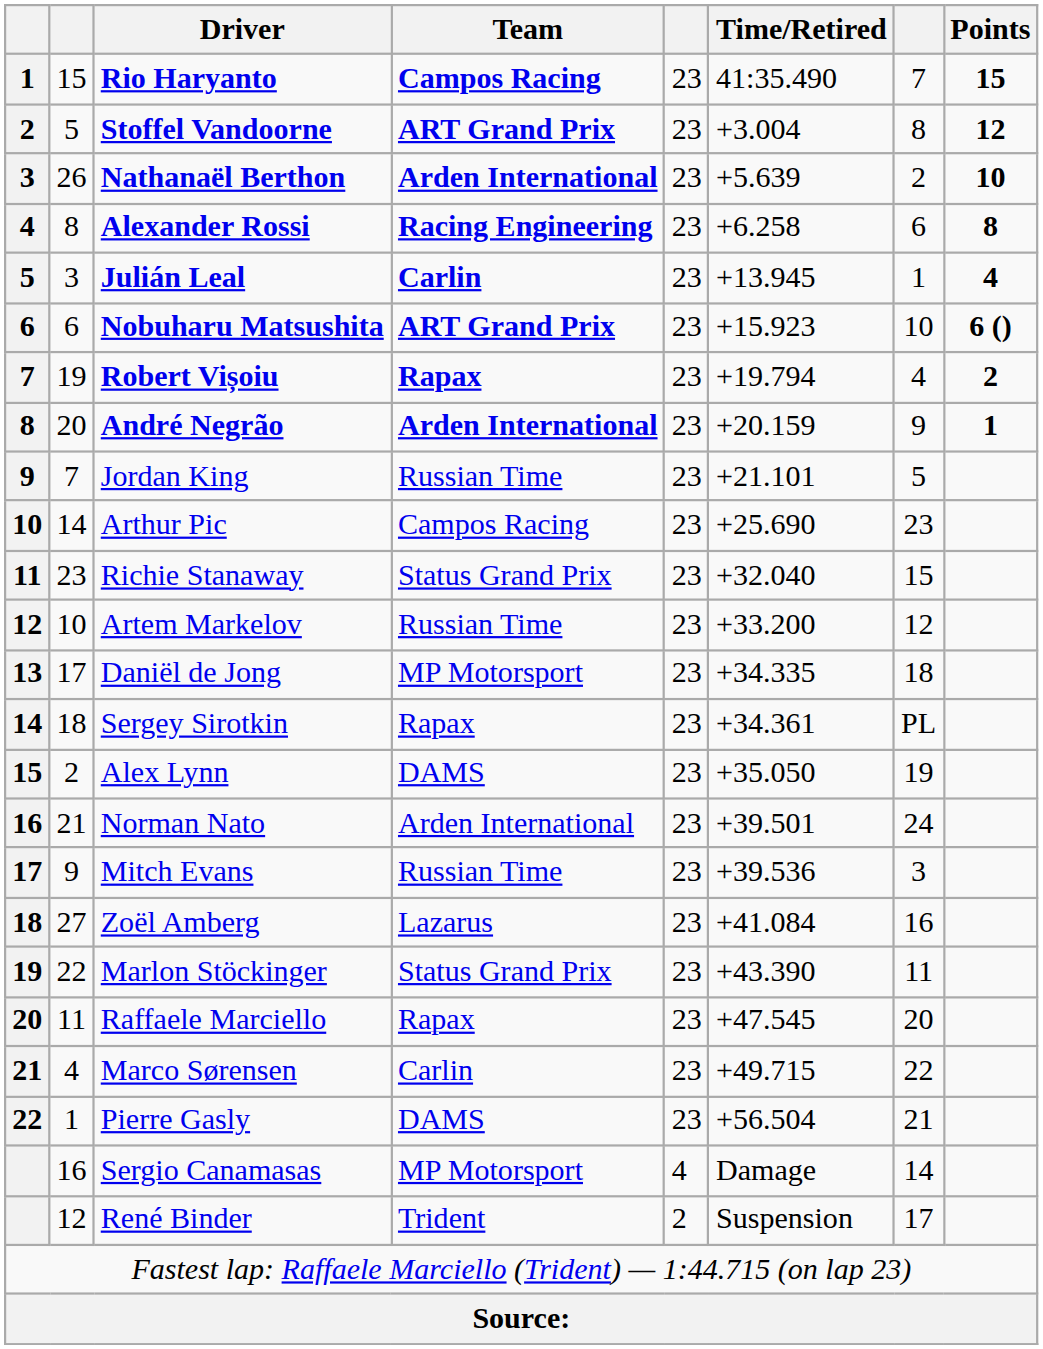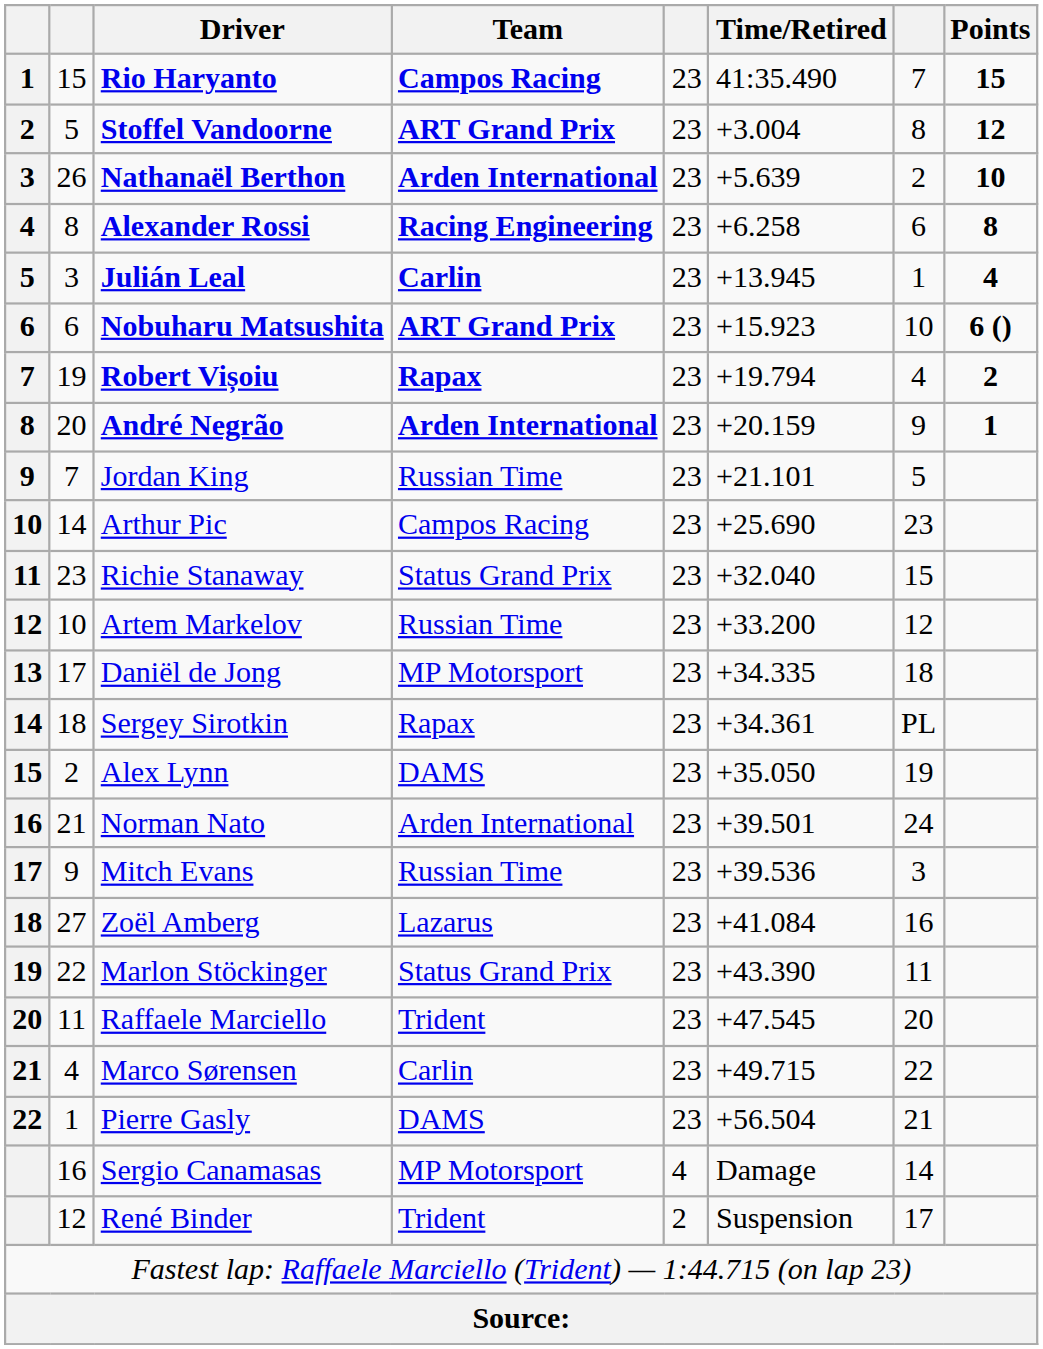Raffaele Marciello | Team: Rapax -> Trident
